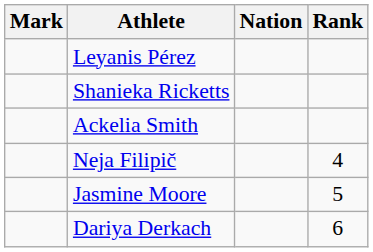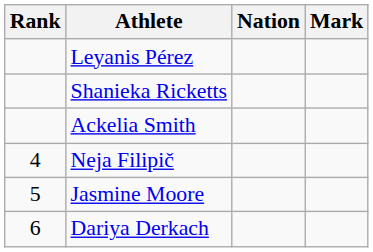columns swapped: Rank <-> Mark
